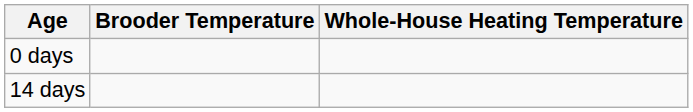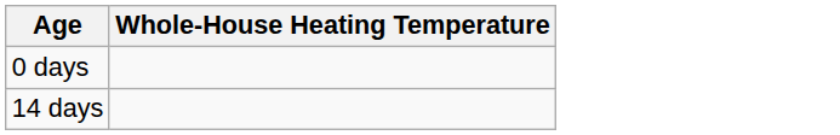- column: Brooder Temperature
